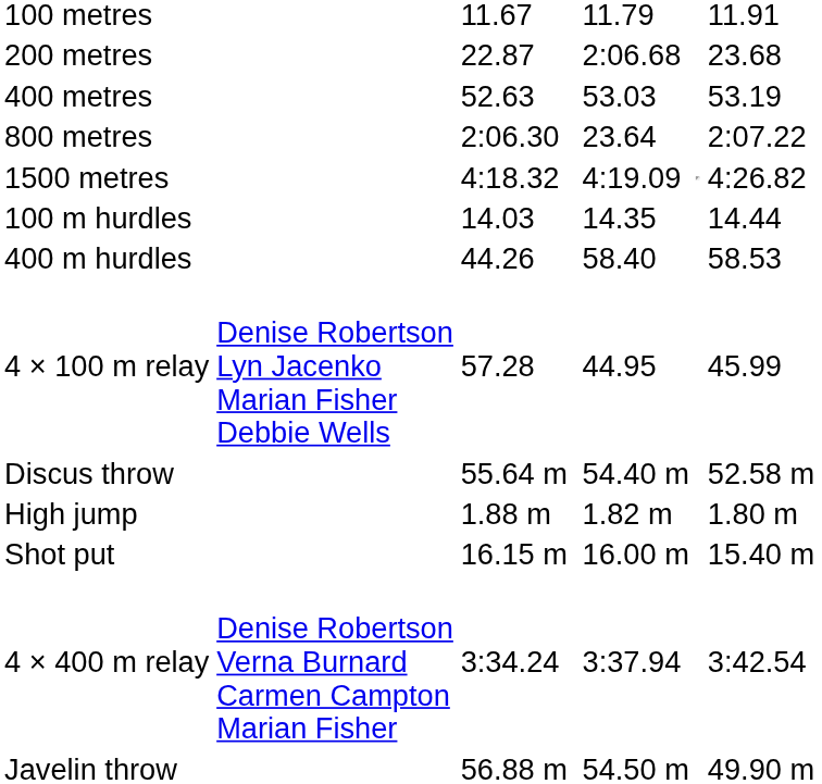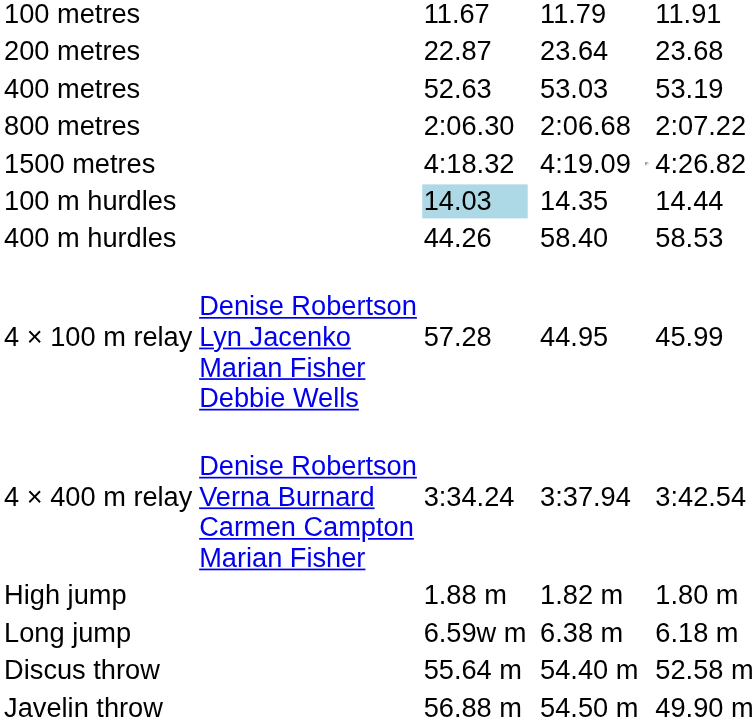200 metres | column 5: 2:06.68 -> 23.64
800 metres | column 5: 23.64 -> 2:06.68
100 m hurdles | column 3: no background -> lightblue background
rows swapped: 4 × 400 m relay <-> Discus throw
+ row: Long jump | 6.59w m | 6.38 m | 6.18 m
- row: Shot put | 16.15 m | 16.00 m | 15.40 m
